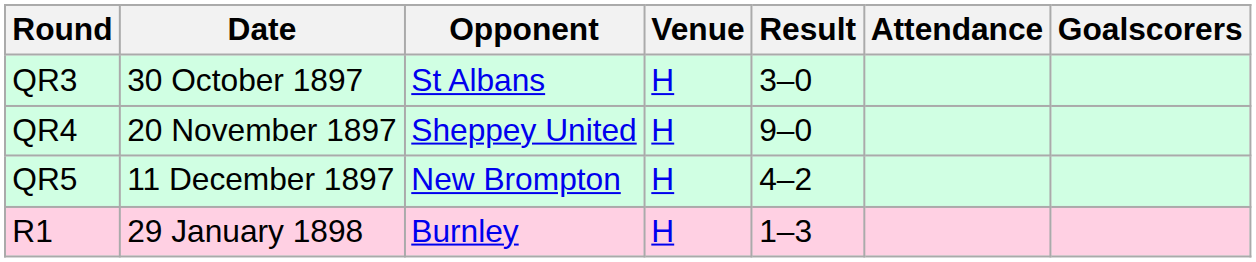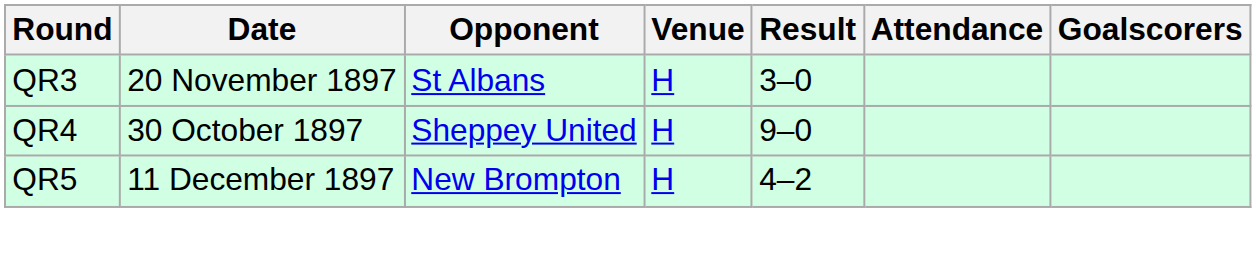QR3 | Date: 30 October 1897 -> 20 November 1897
QR4 | Date: 20 November 1897 -> 30 October 1897
- row: R1 | 29 January 1898 | Burnley | H | 1–3
